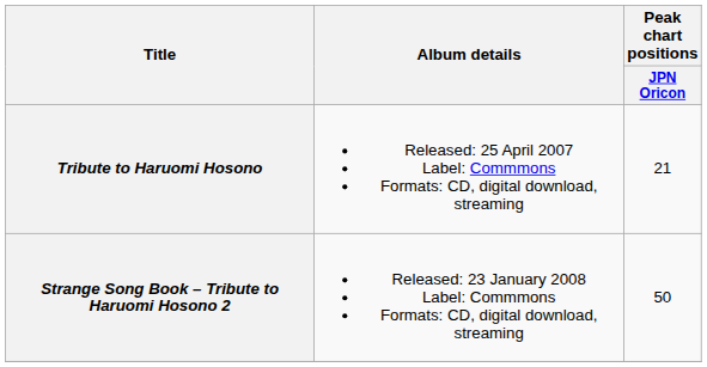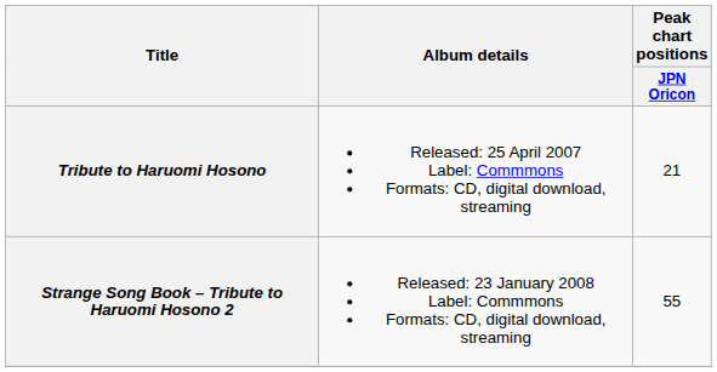Strange Song Book – Tribute to Haruomi Hosono 2 | Peak chart positions / JPN Oricon: 50 -> 55
